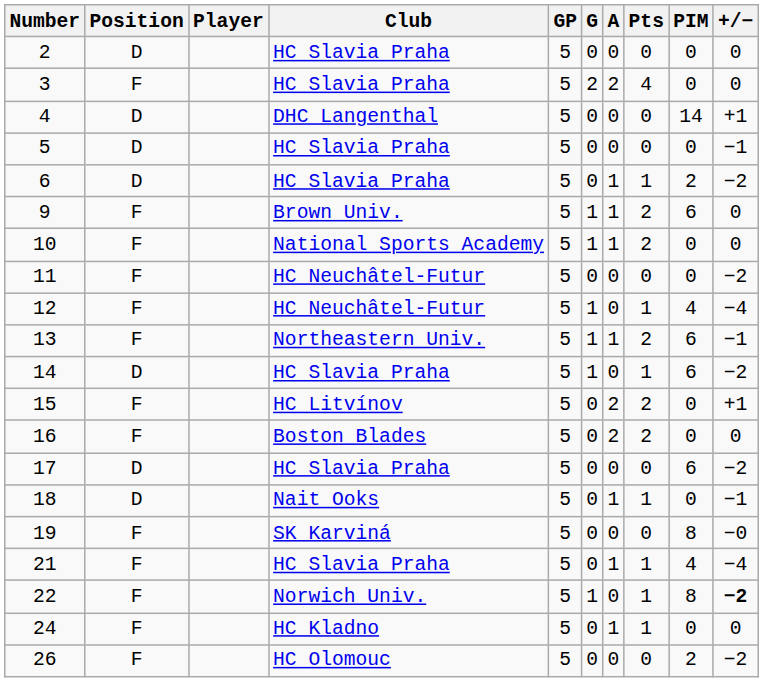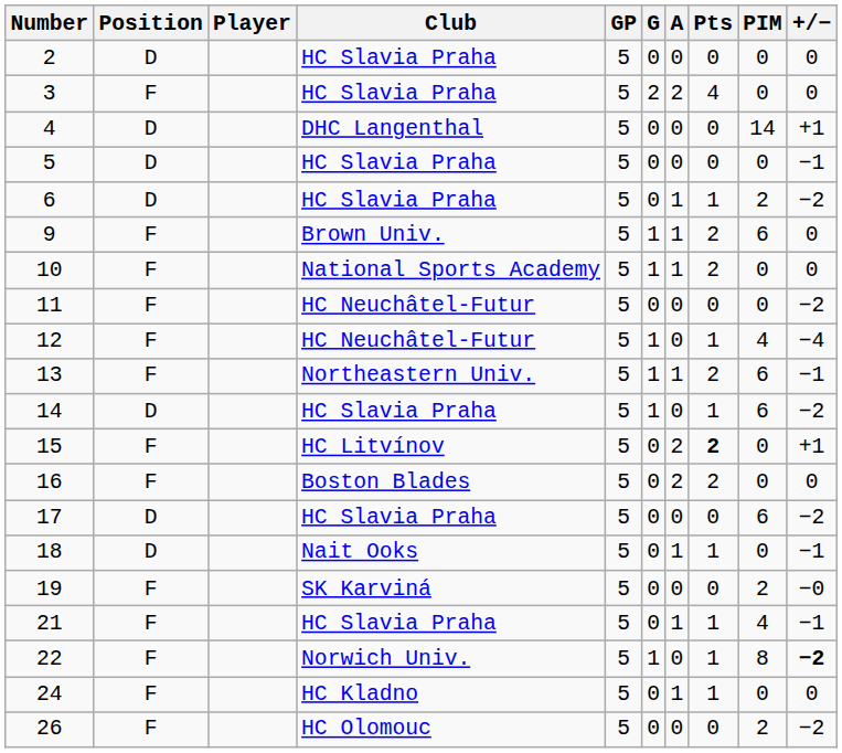15 | Pts: normal -> bold
19 | PIM: 8 -> 2
21 | +/−: −4 -> −1
